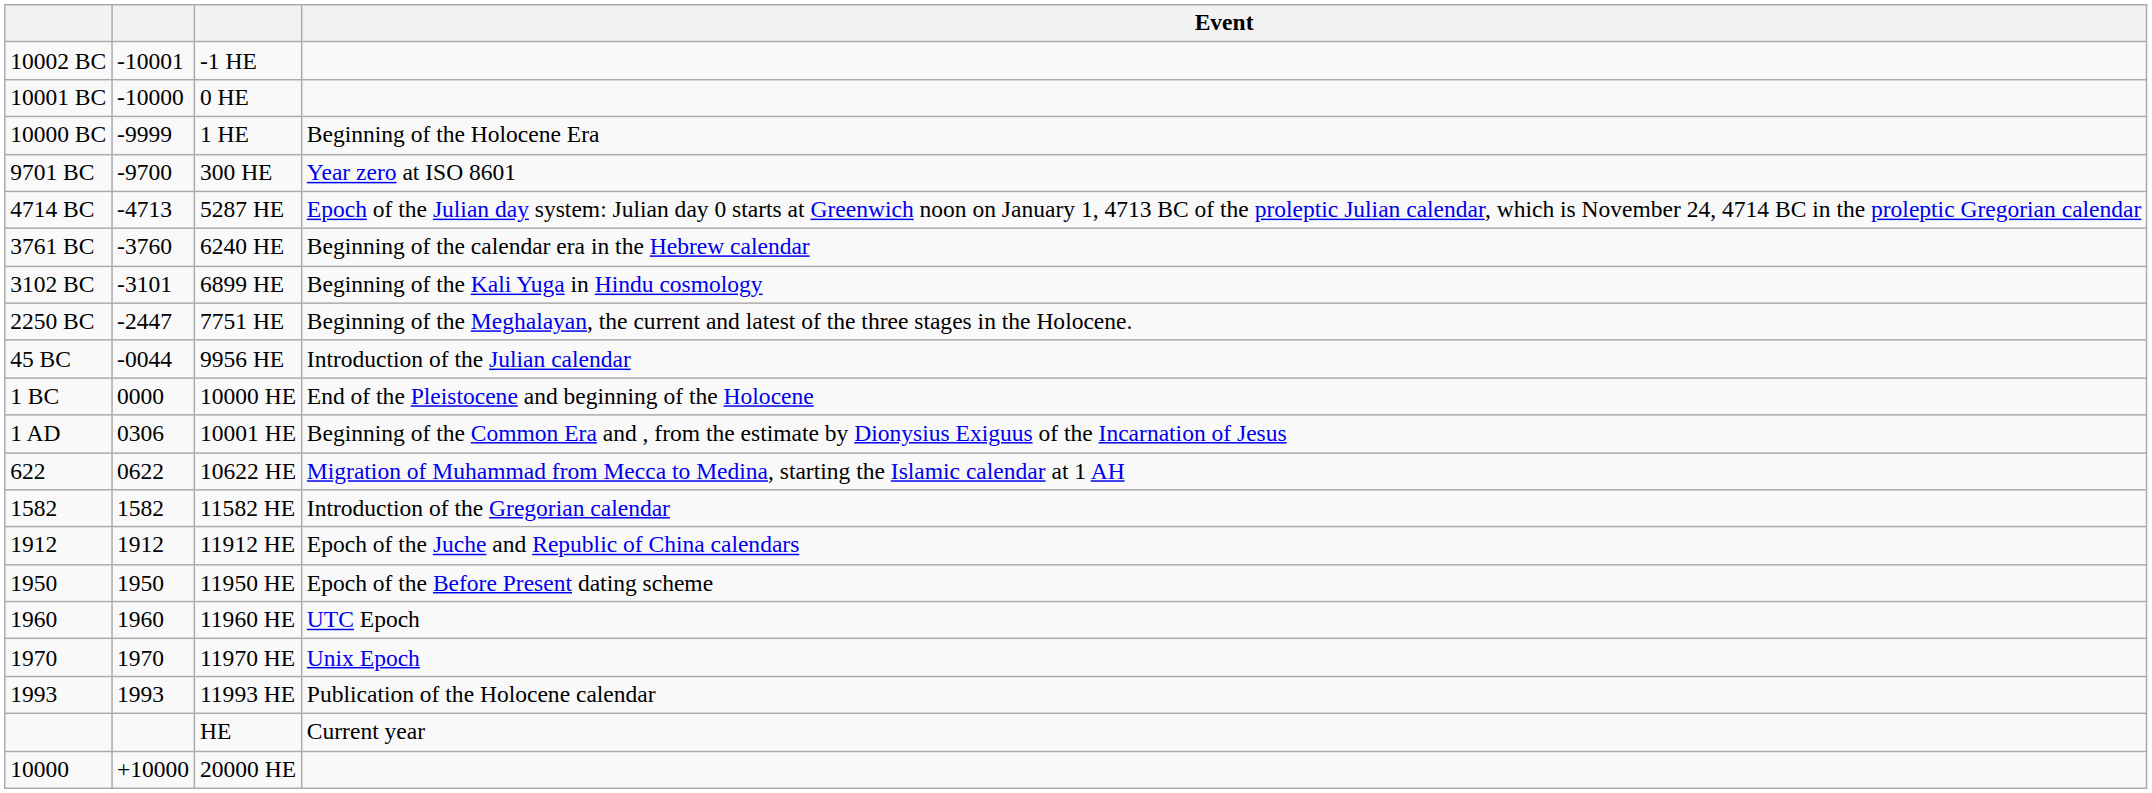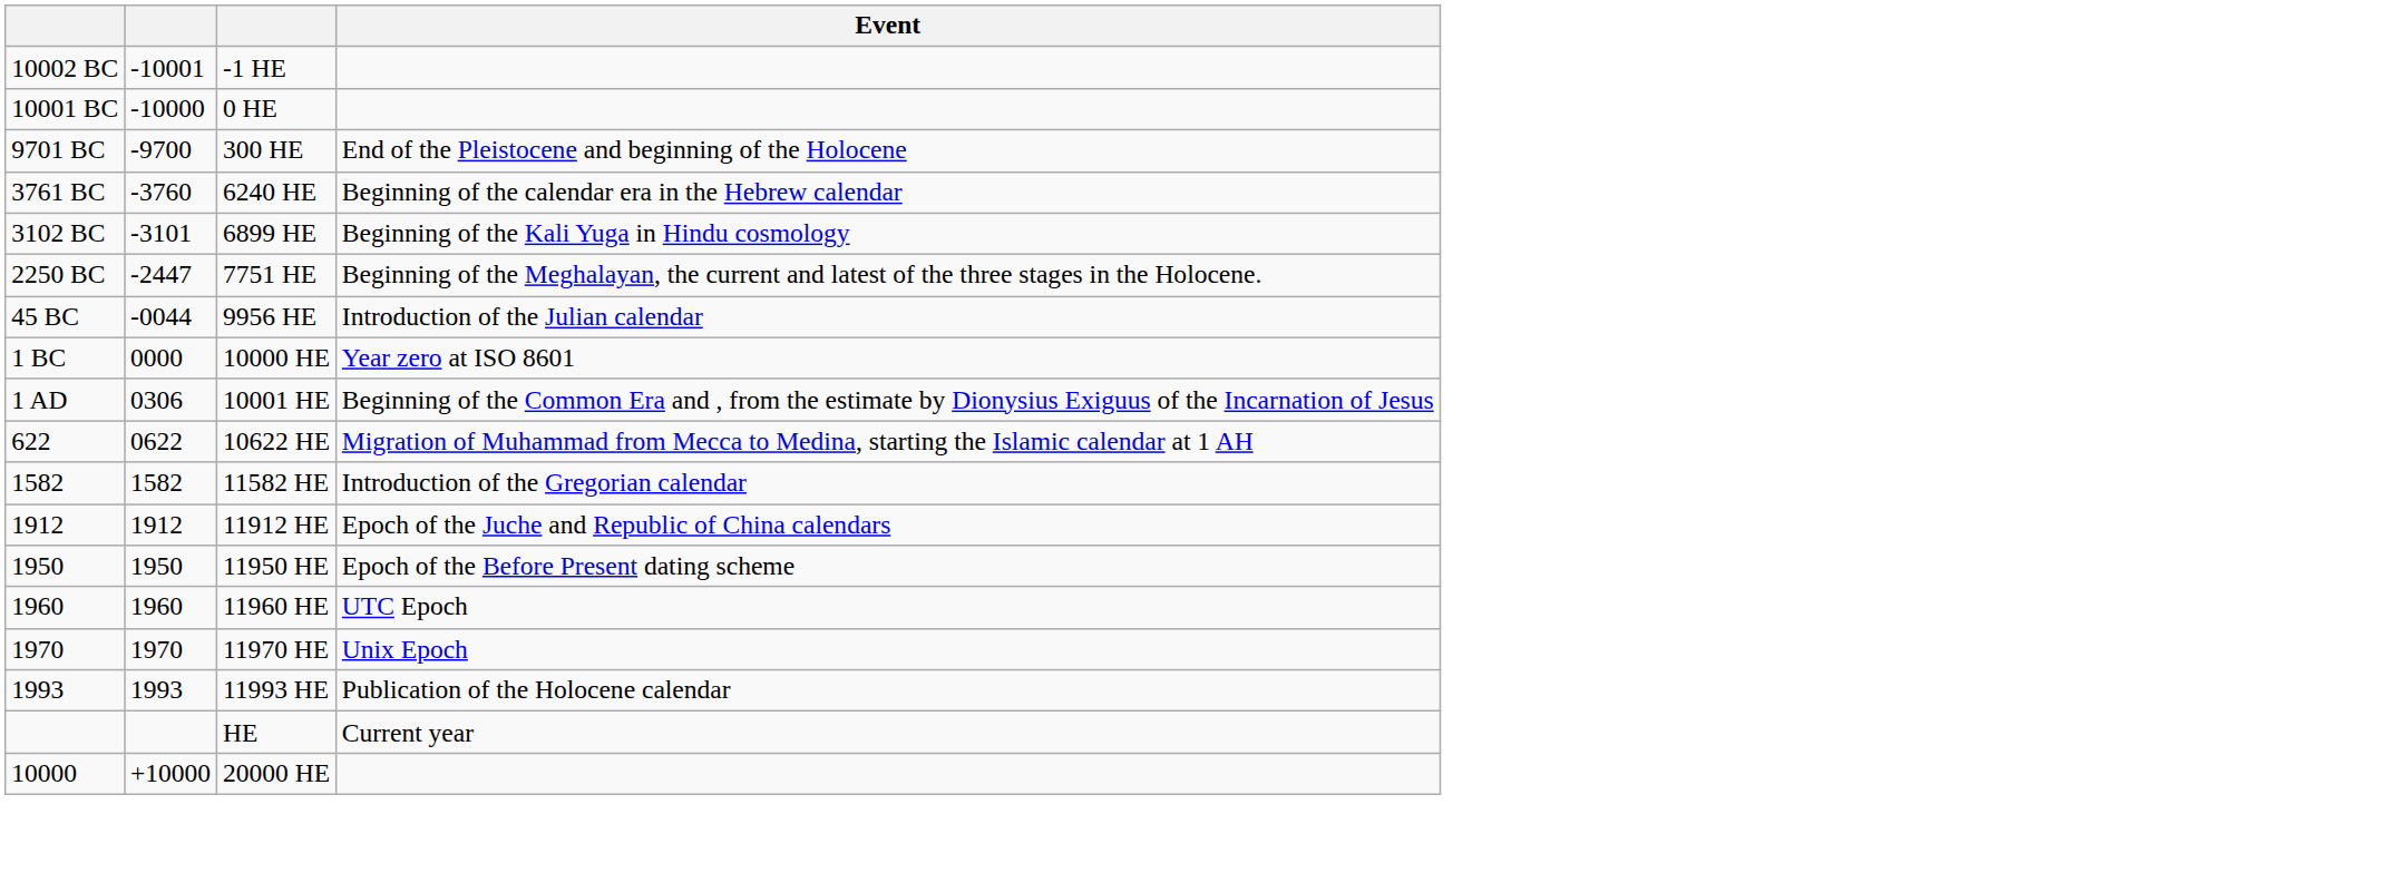- row: 10000 BC | -9999 | 1 HE | Beginning of the Holocene Era
9701 BC | Event: Year zero at ISO 8601 -> End of the Pleistocene and beginning of the Holocene
- row: 4714 BC | -4713 | 5287 HE | Epoch of the Julian day system: Julian day 0 starts at Greenwich noon on January 1, 4713 BC of the proleptic Julian calendar, which is November 24, 4714 BC in the proleptic Gregorian calendar
1 BC | Event: End of the Pleistocene and beginning of the Holocene -> Year zero at ISO 8601
